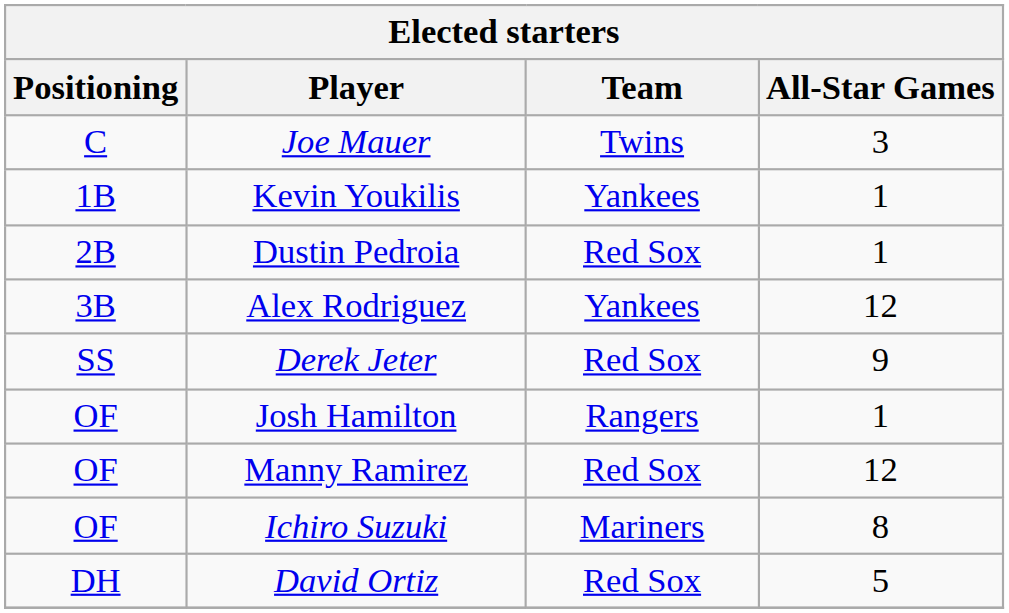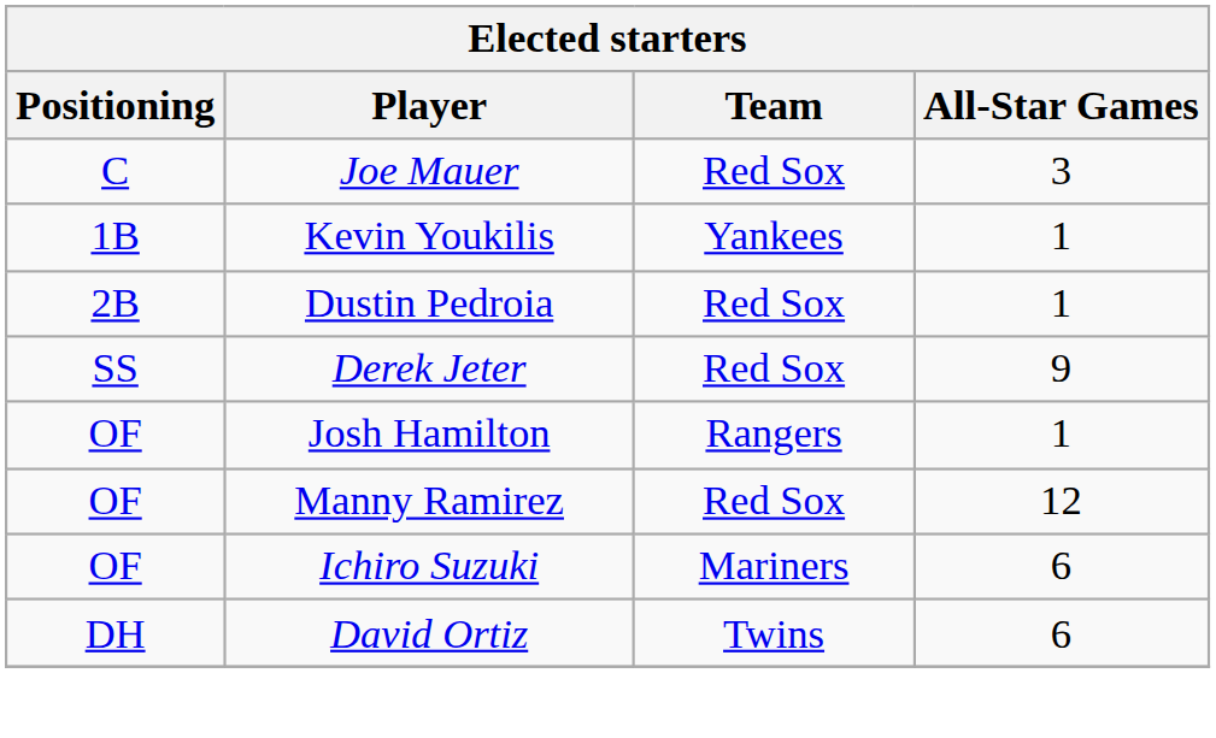Joe Mauer | Team: Twins -> Red Sox
- row: 3B | Alex Rodriguez | Yankees | 12
Ichiro Suzuki | All-Star Games: 8 -> 6
David Ortiz | Team: Red Sox -> Twins
David Ortiz | All-Star Games: 5 -> 6
